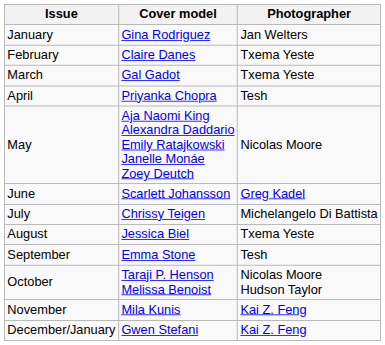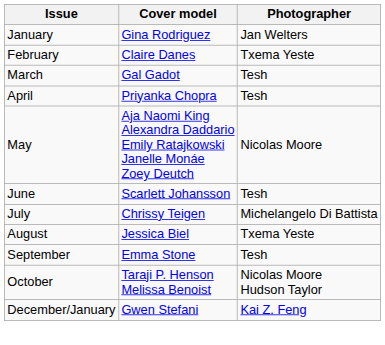March | Photographer: Txema Yeste -> Tesh
June | Photographer: Greg Kadel -> Tesh
- row: November | Mila Kunis | Kai Z. Feng
